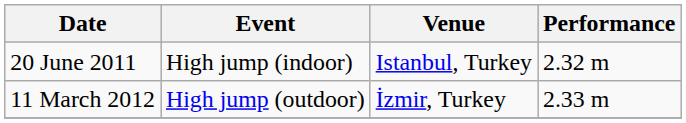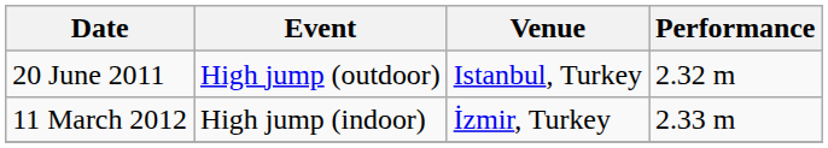20 June 2011 | Event: High jump (indoor) -> High jump (outdoor)
11 March 2012 | Event: High jump (outdoor) -> High jump (indoor)
